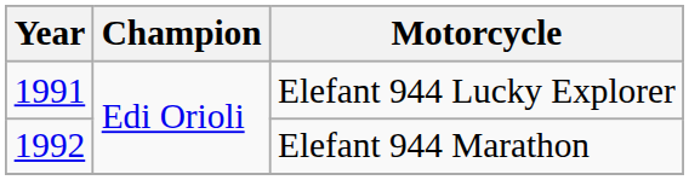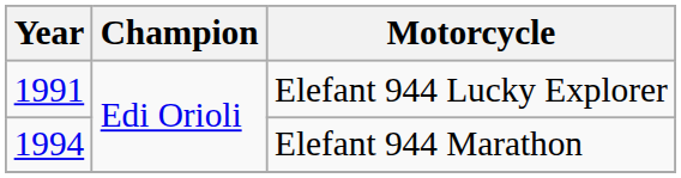Elefant 944 Marathon | Year: 1992 -> 1994
